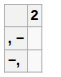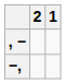+ column: 1
